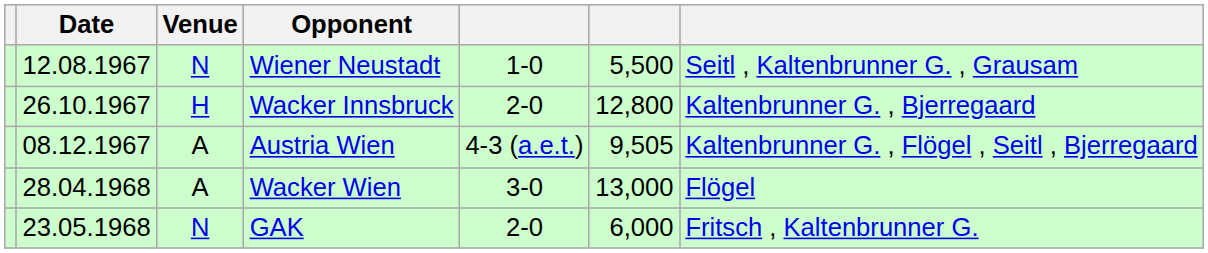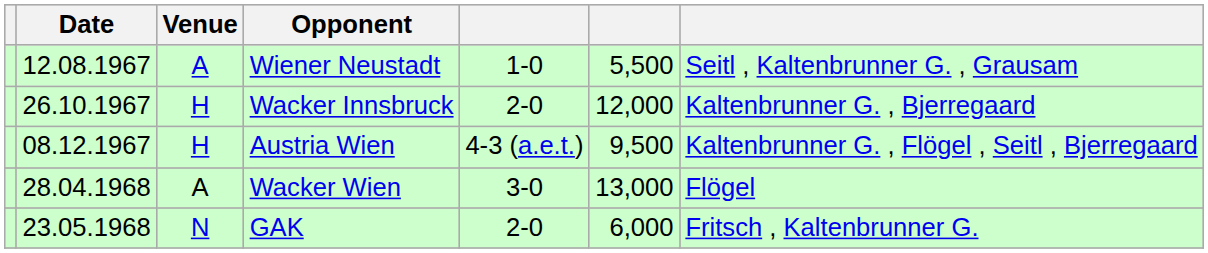Wiener Neustadt | Venue: N -> A
Wacker Innsbruck | column 6: 12,800 -> 12,000
Austria Wien | Venue: A -> H
Austria Wien | column 6: 9,505 -> 9,500
